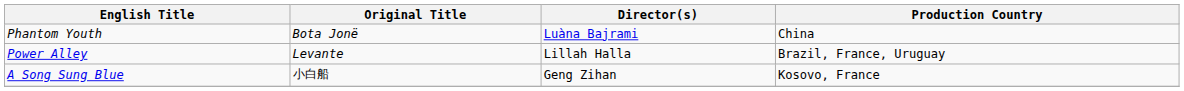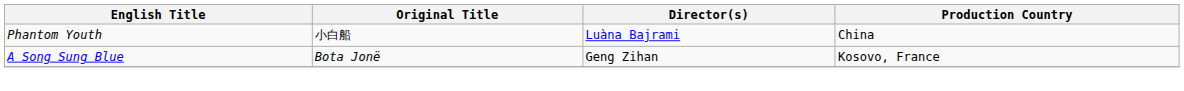Phantom Youth | Original Title: Bota Jonë -> 小白船
- row: Power Alley | Levante | Lillah Halla | Brazil, France, Uruguay
A Song Sung Blue | Original Title: 小白船 -> Bota Jonë
